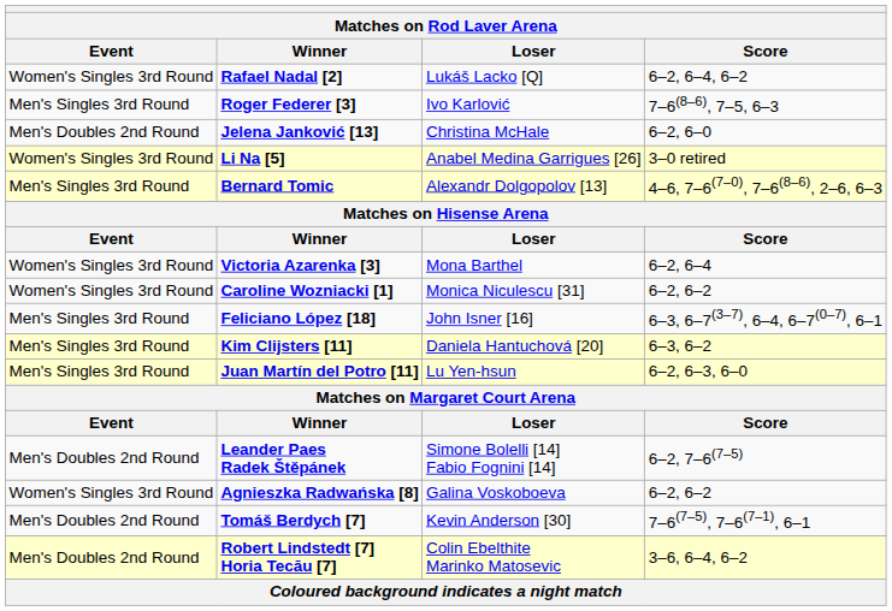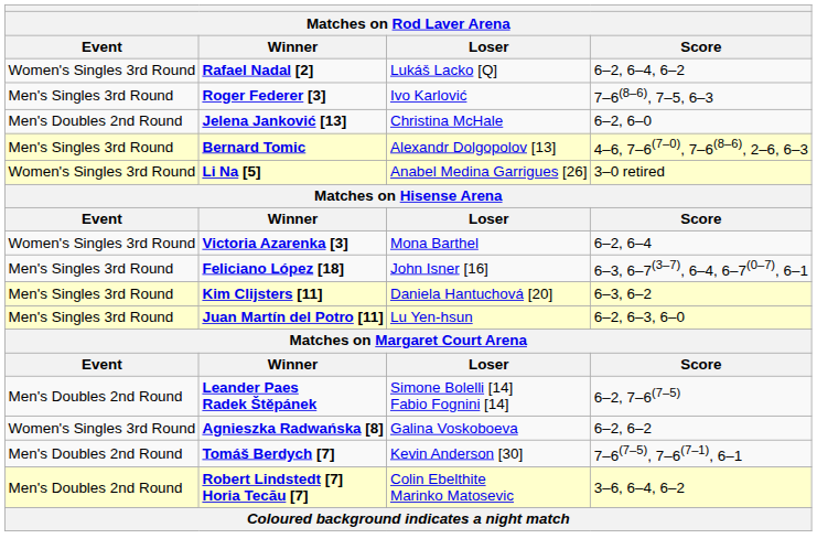rows swapped: Bernard Tomic <-> Li Na [5]
- row: Women's Singles 3rd Round | Caroline Wozniacki [1] | Monica Niculescu [31] | 6–2, 6–2
